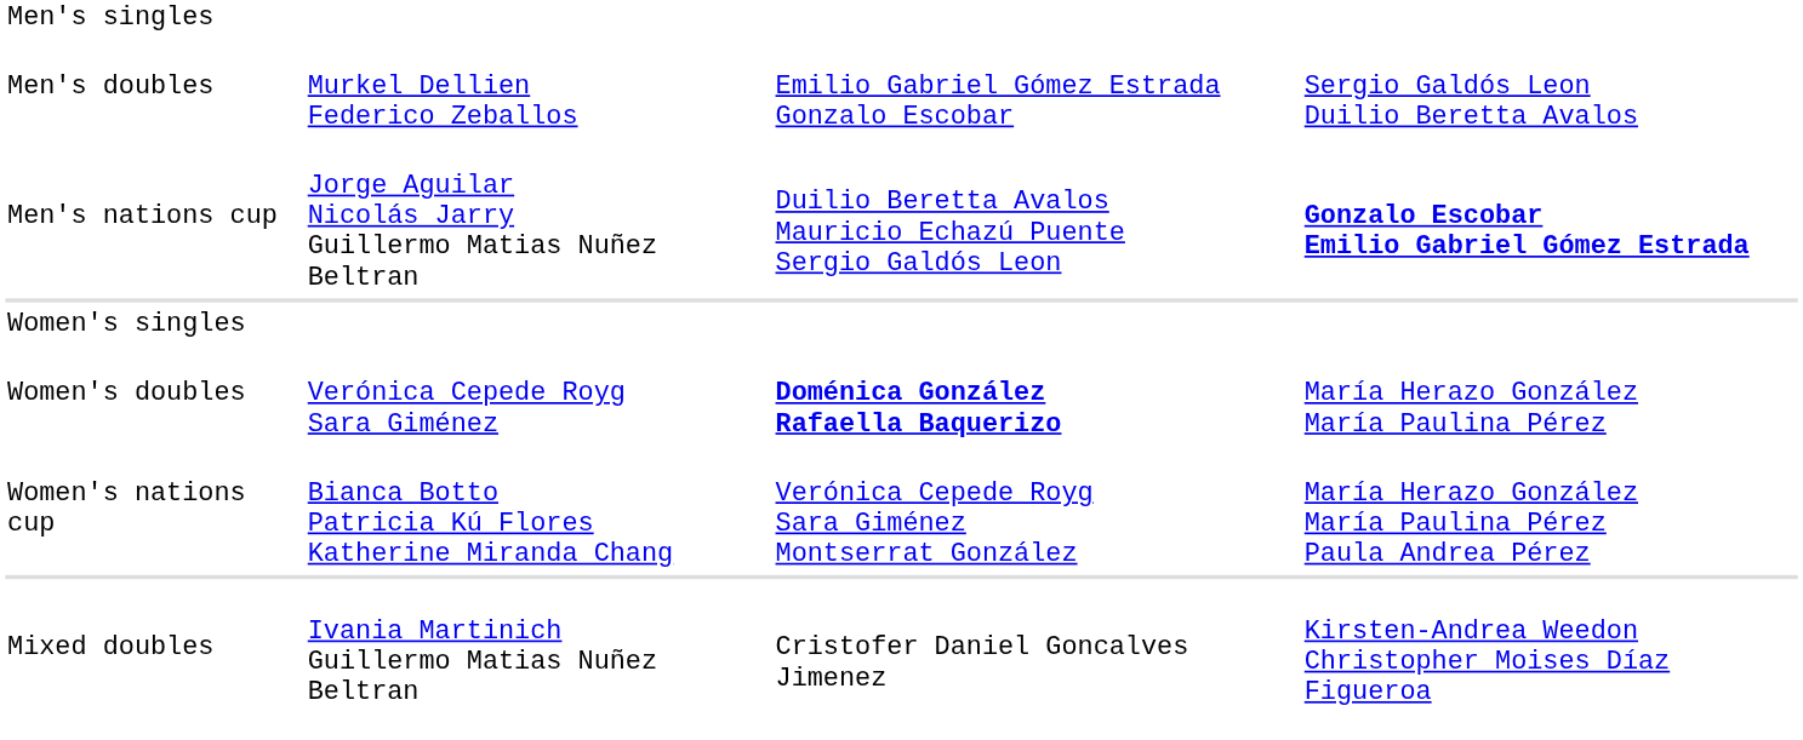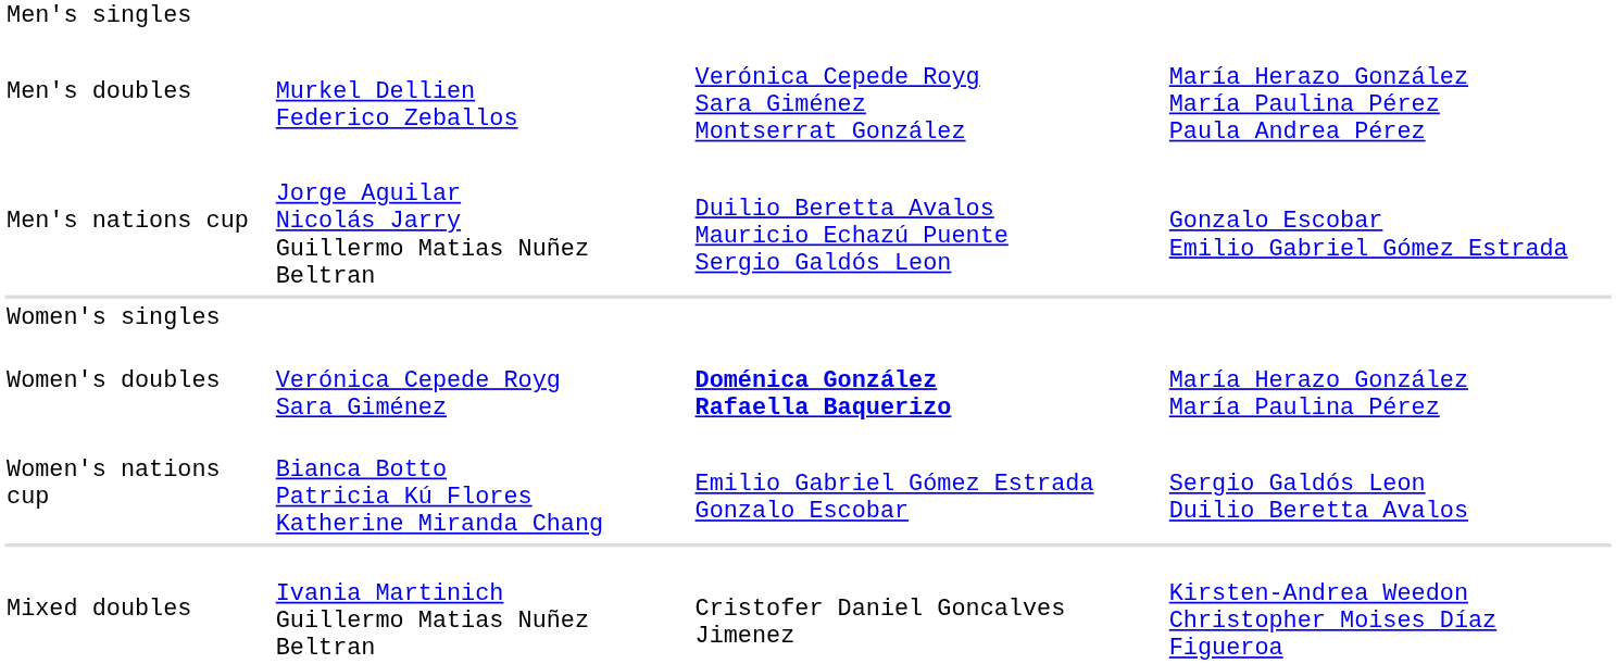Men's doubles | column 3: Emilio Gabriel Gómez Estrada Gonzalo Escobar -> Verónica Cepede Royg Sara Giménez Montserrat González
Men's doubles | column 4: Sergio Galdós Leon Duilio Beretta Avalos -> María Herazo González María Paulina Pérez Paula Andrea Pérez
Men's nations cup | column 4: bold -> normal
Women's nations cup | column 3: Verónica Cepede Royg Sara Giménez Montserrat González -> Emilio Gabriel Gómez Estrada Gonzalo Escobar
Women's nations cup | column 4: María Herazo González María Paulina Pérez Paula Andrea Pérez -> Sergio Galdós Leon Duilio Beretta Avalos
